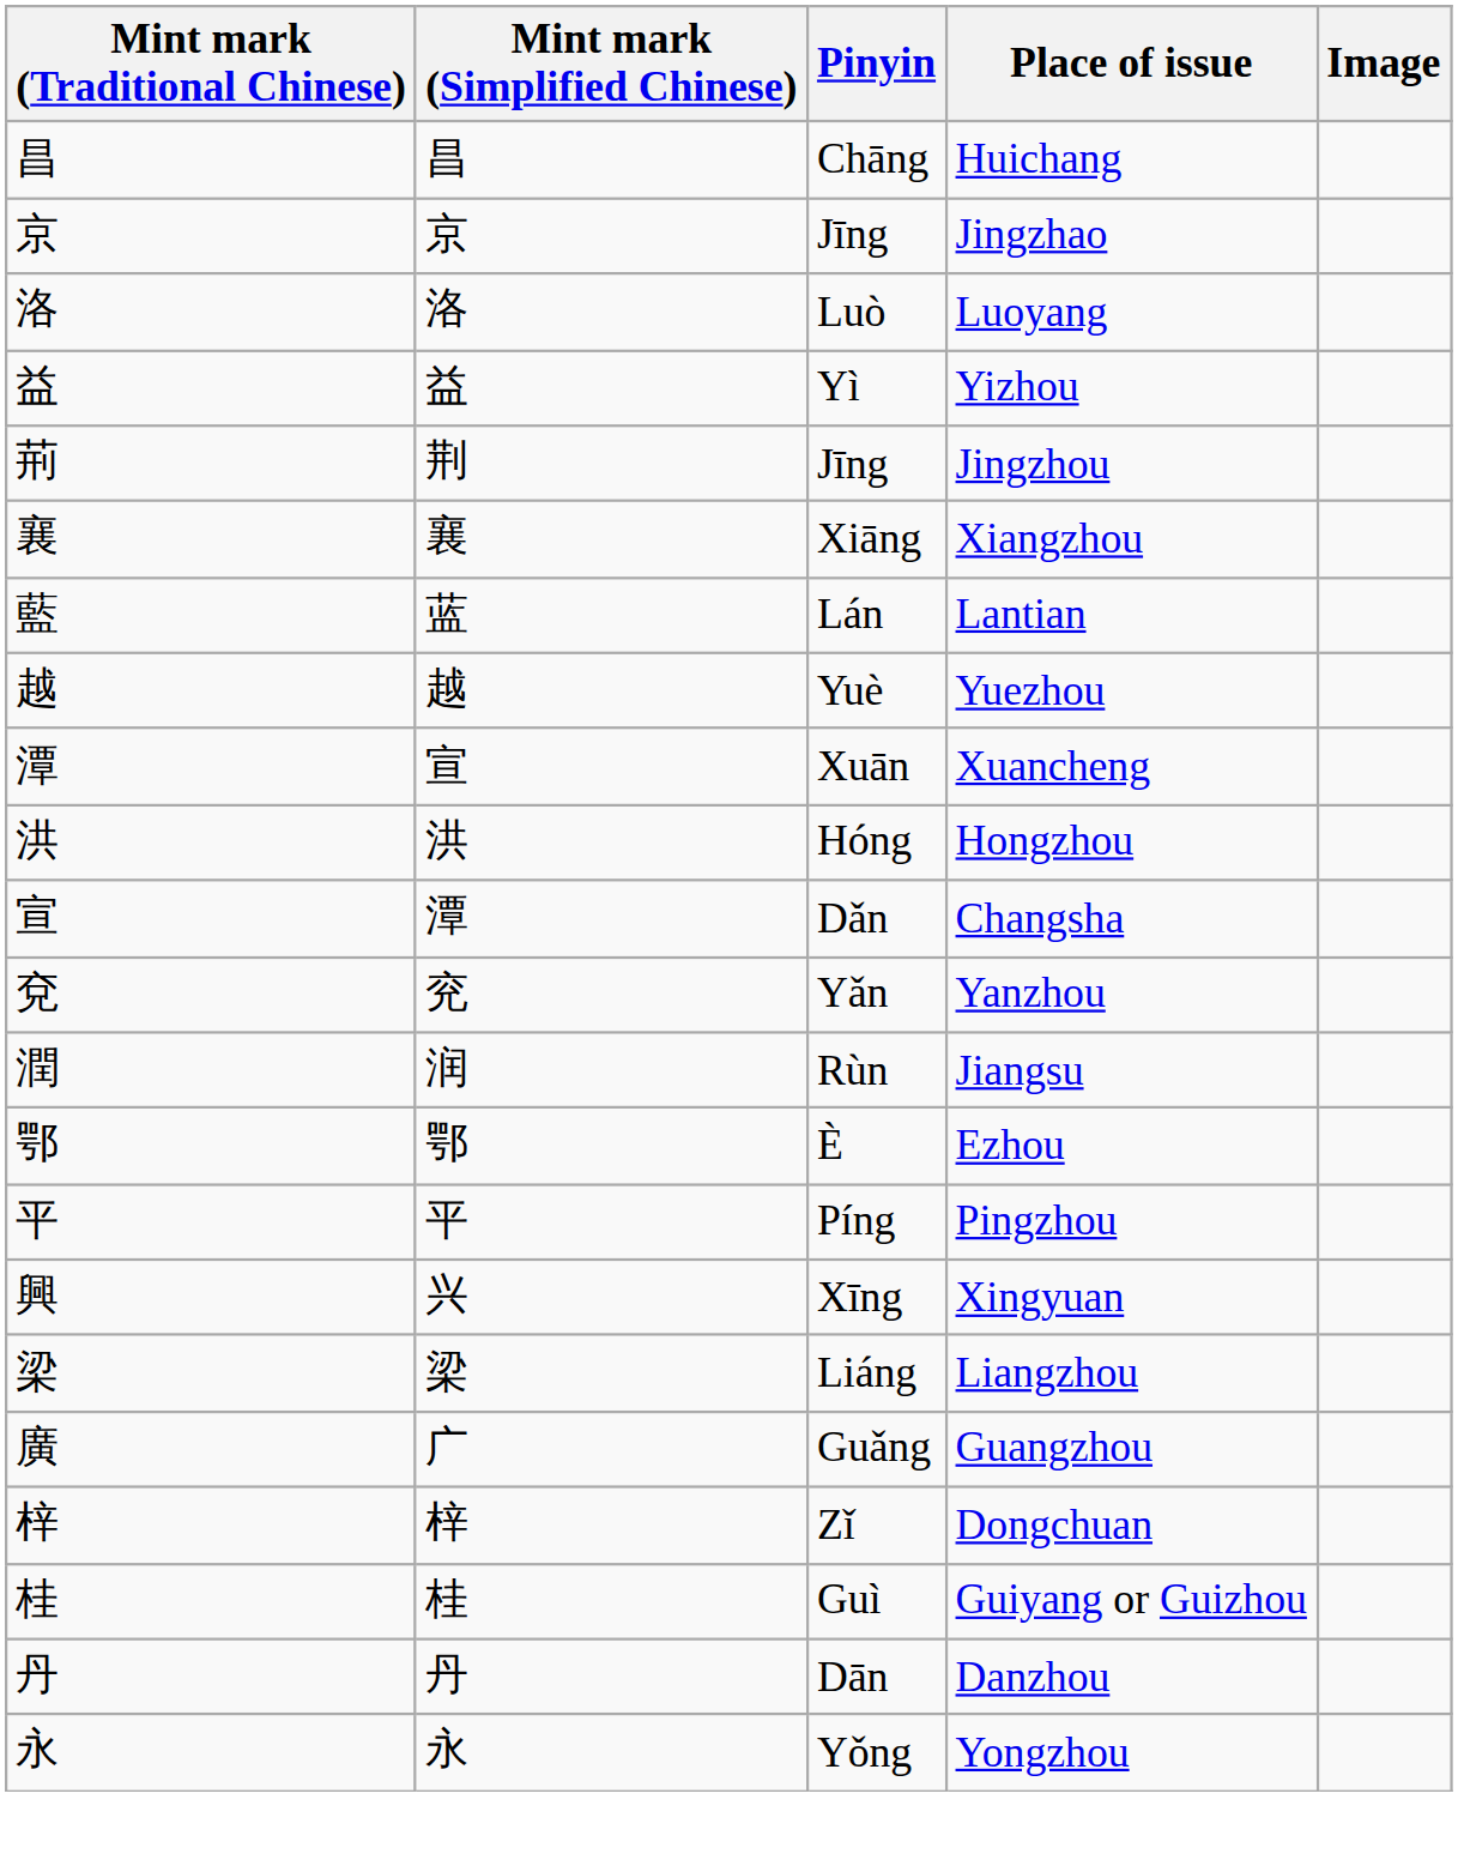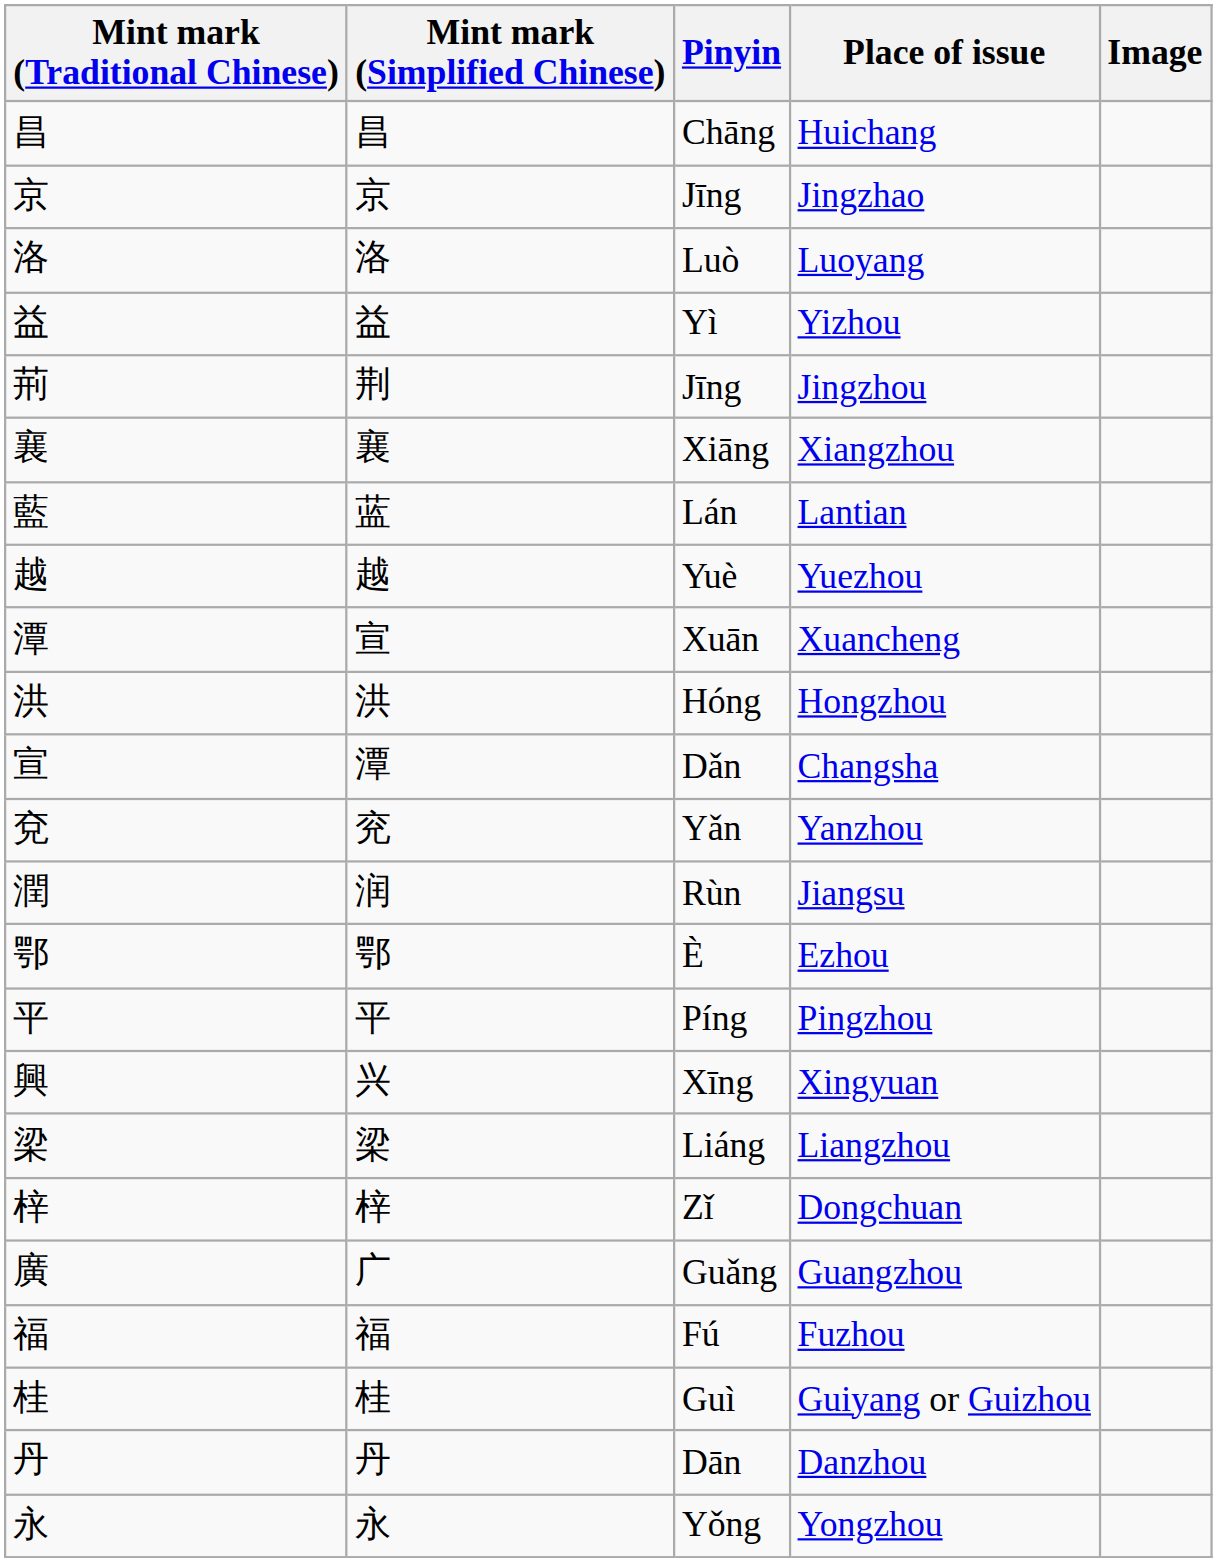rows swapped: Guangzhou <-> Dongchuan
+ row: 福 | 福 | Fú | Fuzhou
